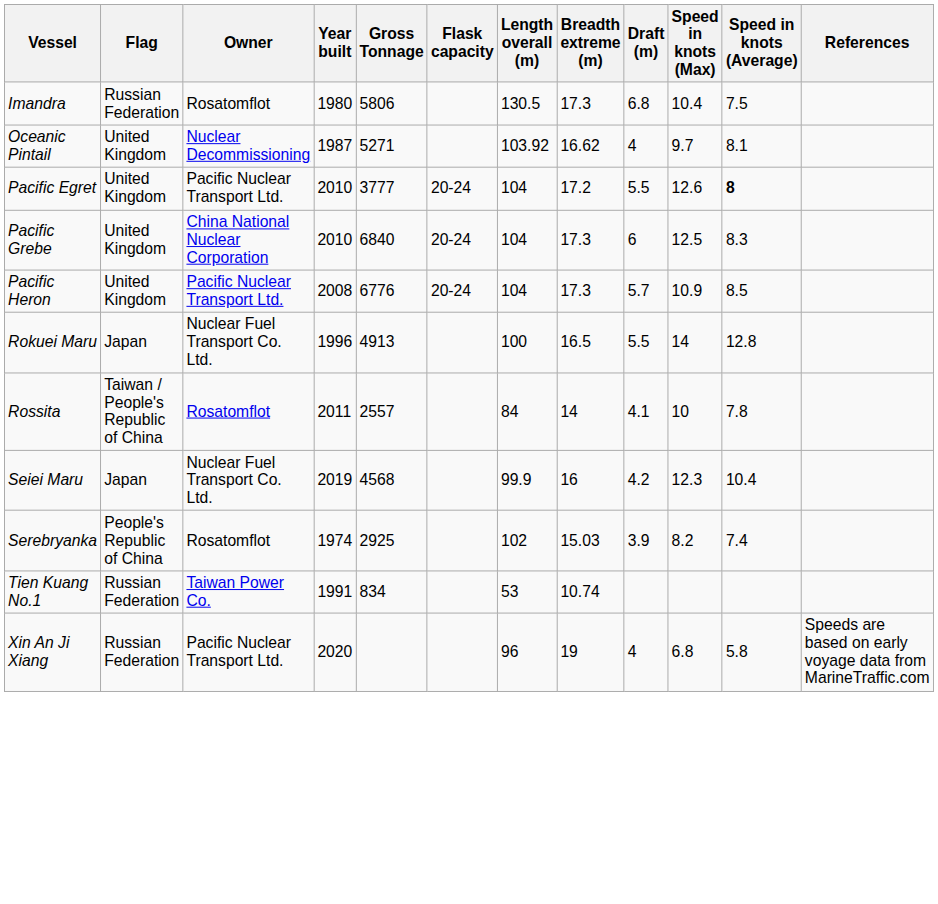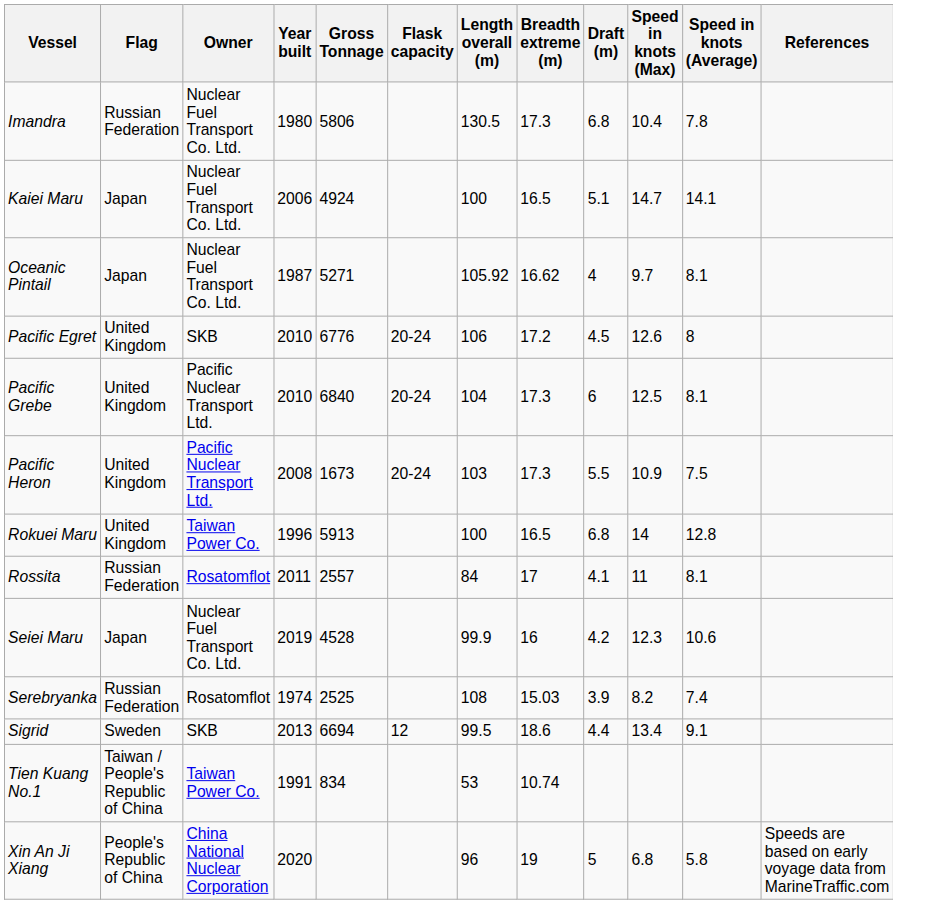Imandra | Owner: Rosatomflot -> Nuclear Fuel Transport Co. Ltd.
Imandra | Speed in knots (Average): 7.5 -> 7.8
+ row: Kaiei Maru | Japan | Nuclear Fuel Transport Co. Ltd. | 2006 | 4924 | 100 | 16.5 | 5.1 | 14.7 | 14.1
Oceanic Pintail | Flag: United Kingdom -> Japan
Oceanic Pintail | Owner: Nuclear Decommissioning -> Nuclear Fuel Transport Co. Ltd.
Oceanic Pintail | Length overall (m): 103.92 -> 105.92
Pacific Egret | Owner: Pacific Nuclear Transport Ltd. -> SKB
Pacific Egret | Gross Tonnage: 3777 -> 6776
Pacific Egret | Length overall (m): 104 -> 106
Pacific Egret | Draft (m): 5.5 -> 4.5
Pacific Egret | Speed in knots (Average): bold -> normal
Pacific Grebe | Owner: China National Nuclear Corporation -> Pacific Nuclear Transport Ltd.
Pacific Grebe | Speed in knots (Average): 8.3 -> 8.1
Pacific Heron | Gross Tonnage: 6776 -> 1673
Pacific Heron | Length overall (m): 104 -> 103
Pacific Heron | Draft (m): 5.7 -> 5.5
Pacific Heron | Speed in knots (Average): 8.5 -> 7.5
Rokuei Maru | Flag: Japan -> United Kingdom
Rokuei Maru | Owner: Nuclear Fuel Transport Co. Ltd. -> Taiwan Power Co.
Rokuei Maru | Gross Tonnage: 4913 -> 5913
Rokuei Maru | Draft (m): 5.5 -> 6.8
Rossita | Flag: Taiwan / People's Republic of China -> Russian Federation
Rossita | Breadth extreme (m): 14 -> 17
Rossita | Speed in knots (Max): 10 -> 11
Rossita | Speed in knots (Average): 7.8 -> 8.1
Seiei Maru | Gross Tonnage: 4568 -> 4528
Seiei Maru | Speed in knots (Average): 10.4 -> 10.6
Serebryanka | Flag: People's Republic of China -> Russian Federation
Serebryanka | Gross Tonnage: 2925 -> 2525
Serebryanka | Length overall (m): 102 -> 108
+ row: Sigrid | Sweden | SKB | 2013 | 6694 | 12 | 99.5 | 18.6 | 4.4 | 13.4 | 9.1
Tien Kuang No.1 | Flag: Russian Federation -> Taiwan / People's Republic of China
Xin An Ji Xiang | Flag: Russian Federation -> People's Republic of China
Xin An Ji Xiang | Owner: Pacific Nuclear Transport Ltd. -> China National Nuclear Corporation
Xin An Ji Xiang | Draft (m): 4 -> 5
